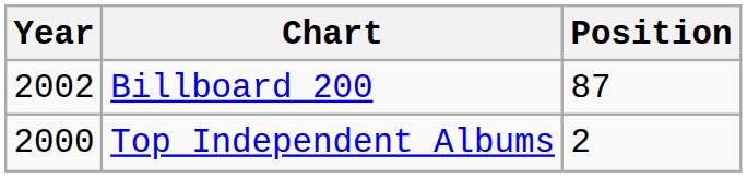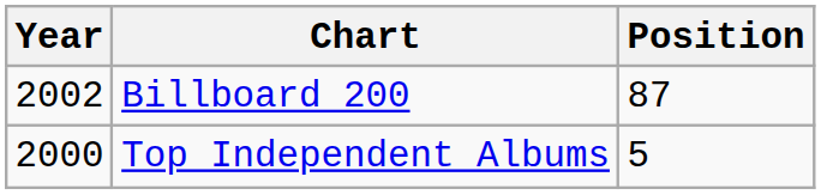Top Independent Albums | Position: 2 -> 5
